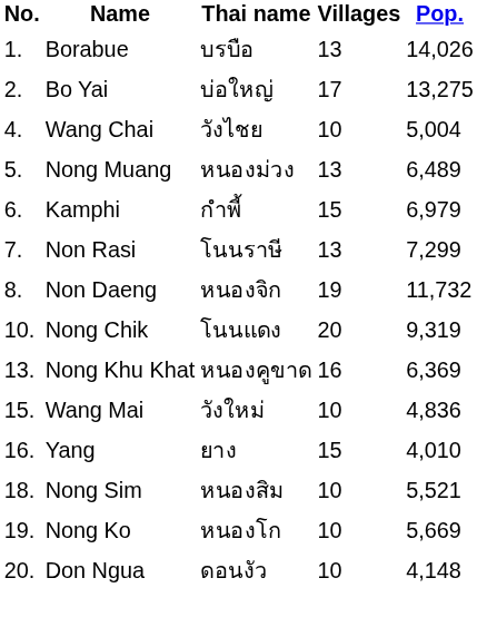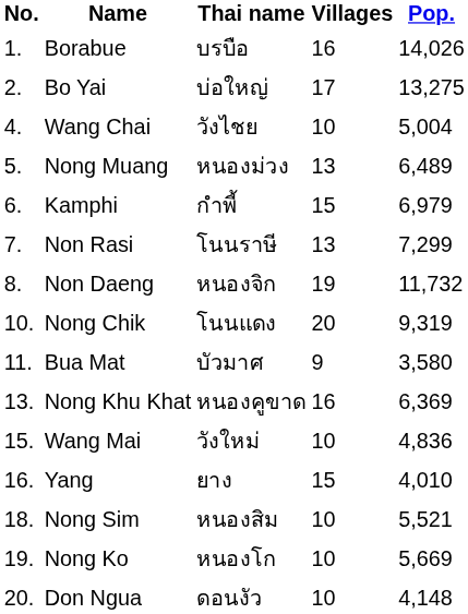Borabue | Villages: 13 -> 16
+ row: 11. | Bua Mat | บัวมาศ | 9 | 3,580
